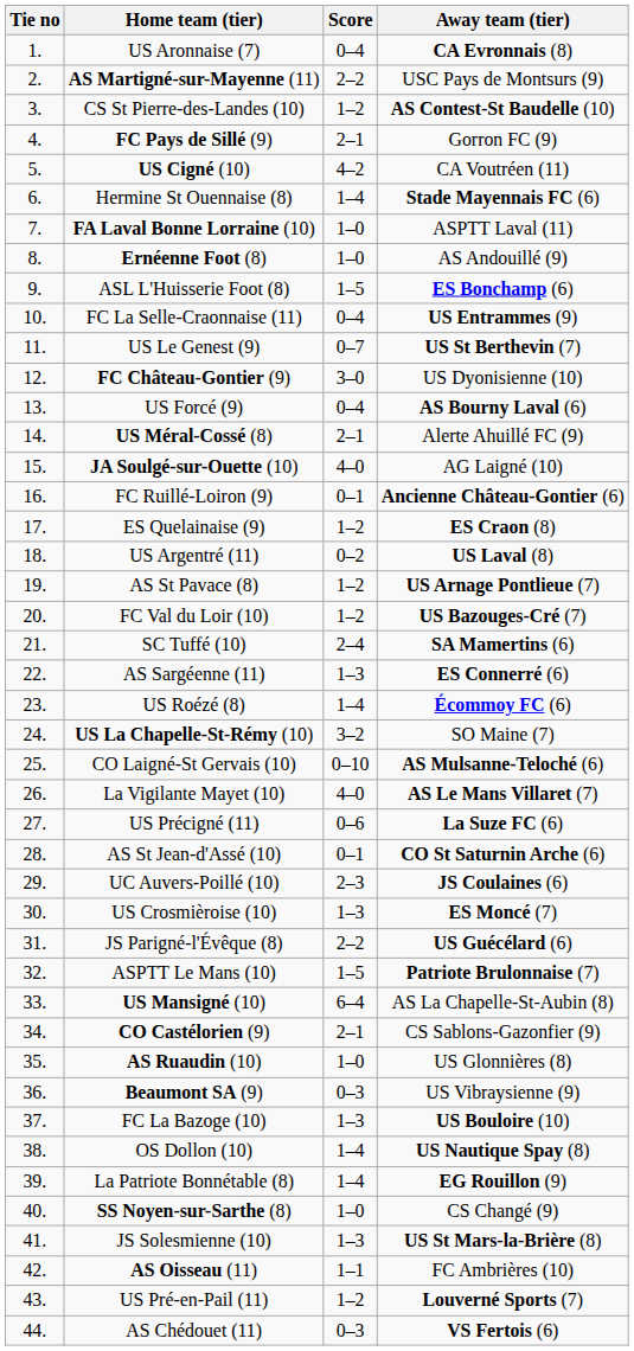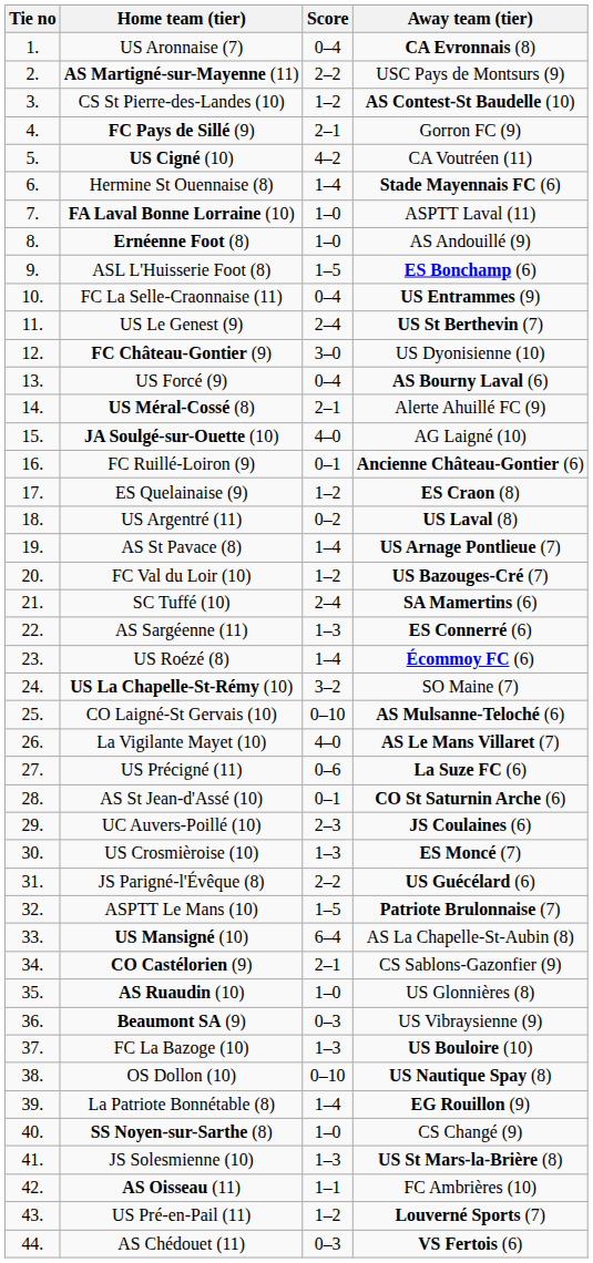US Le Genest (9) | Score: 0–7 -> 2–4
AS St Pavace (8) | Score: 1–2 -> 1–4
OS Dollon (10) | Score: 1–4 -> 0–10
